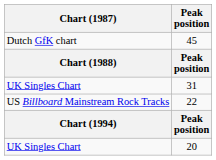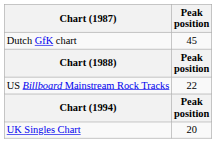- row: UK Singles Chart | 31
